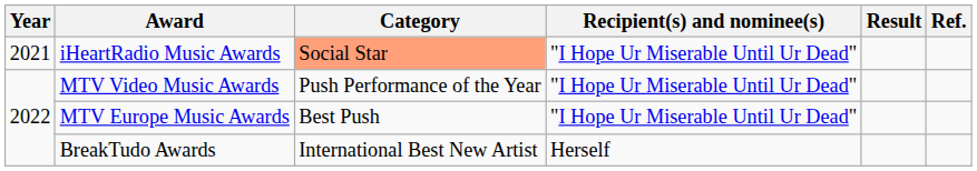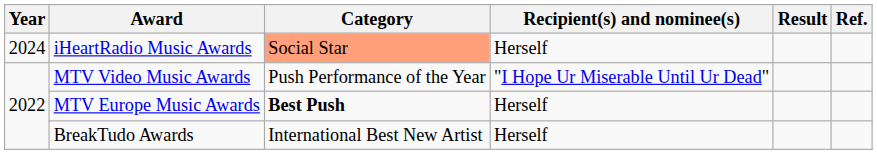iHeartRadio Music Awards | Year: 2021 -> 2024
iHeartRadio Music Awards | Recipient(s) and nominee(s): "I Hope Ur Miserable Until Ur Dead" -> Herself
MTV Europe Music Awards | Category: normal -> bold
MTV Europe Music Awards | Recipient(s) and nominee(s): "I Hope Ur Miserable Until Ur Dead" -> Herself
